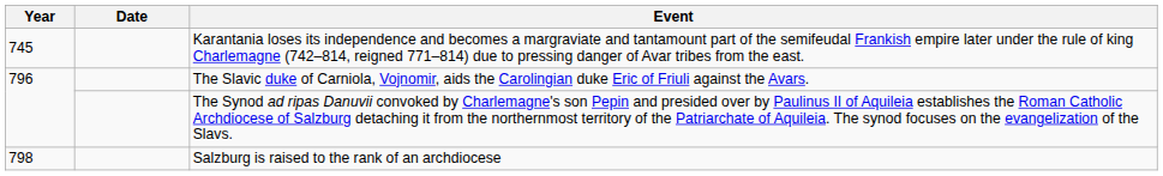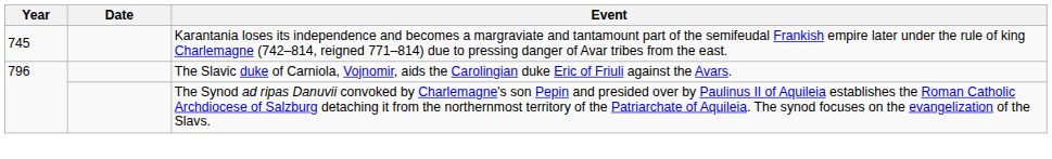- row: 798 | Salzburg is raised to the rank of an archdiocese
